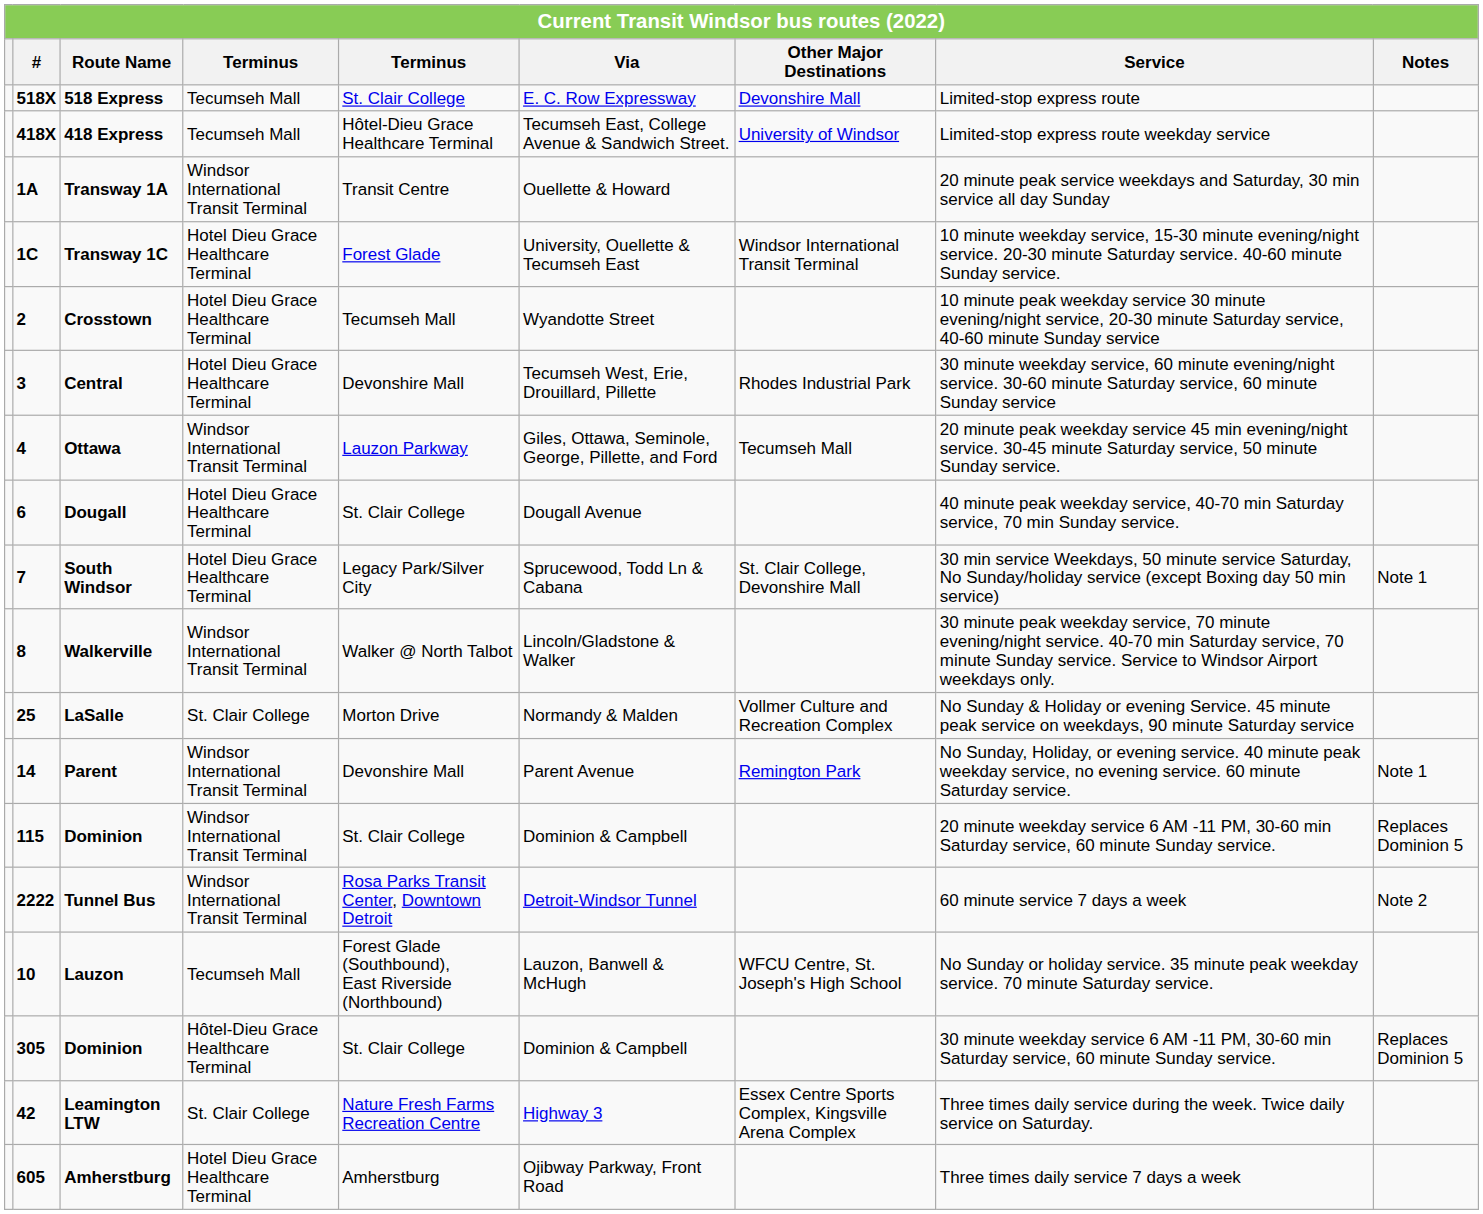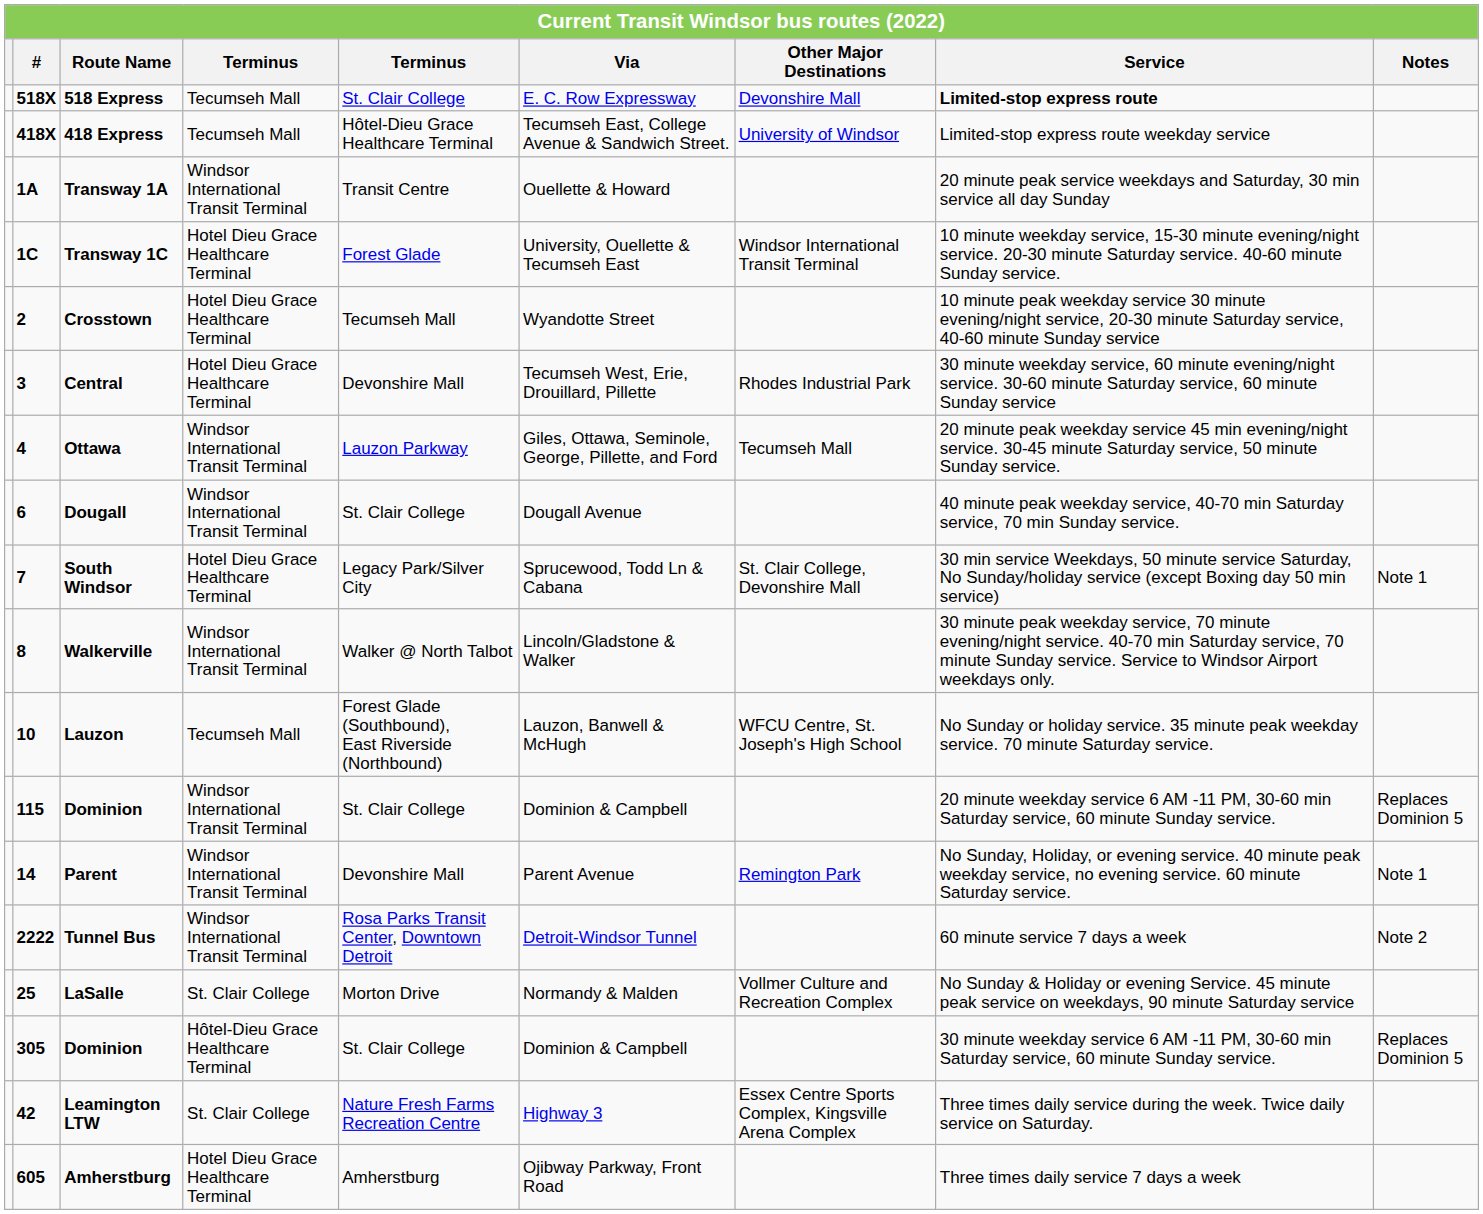518 Express | Service: normal -> bold
Dougall | column 4: Hotel Dieu Grace Healthcare Terminal -> Windsor International Transit Terminal
rows swapped: Lauzon <-> LaSalle
rows swapped: Parent <-> 115 / Dominion
